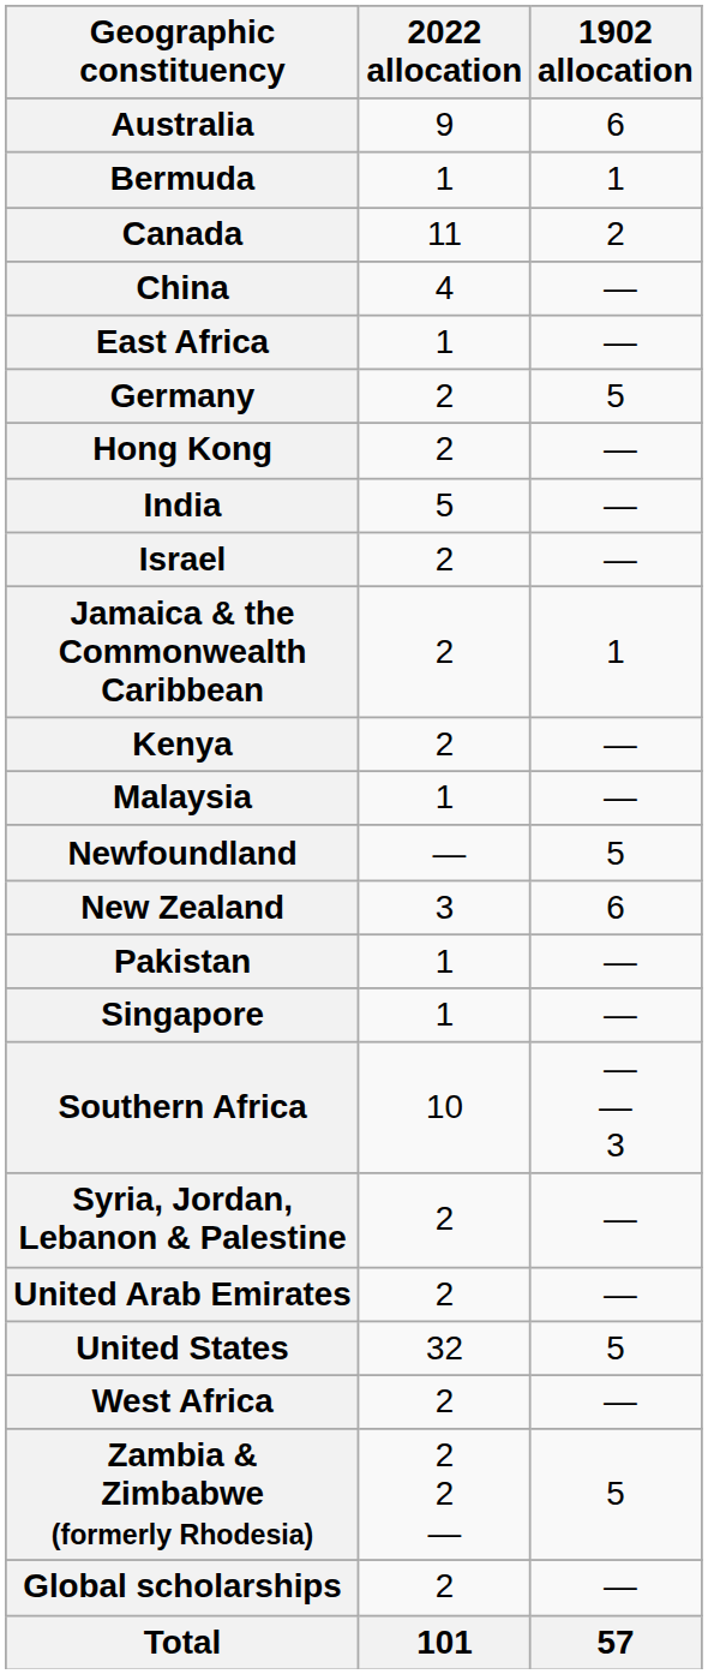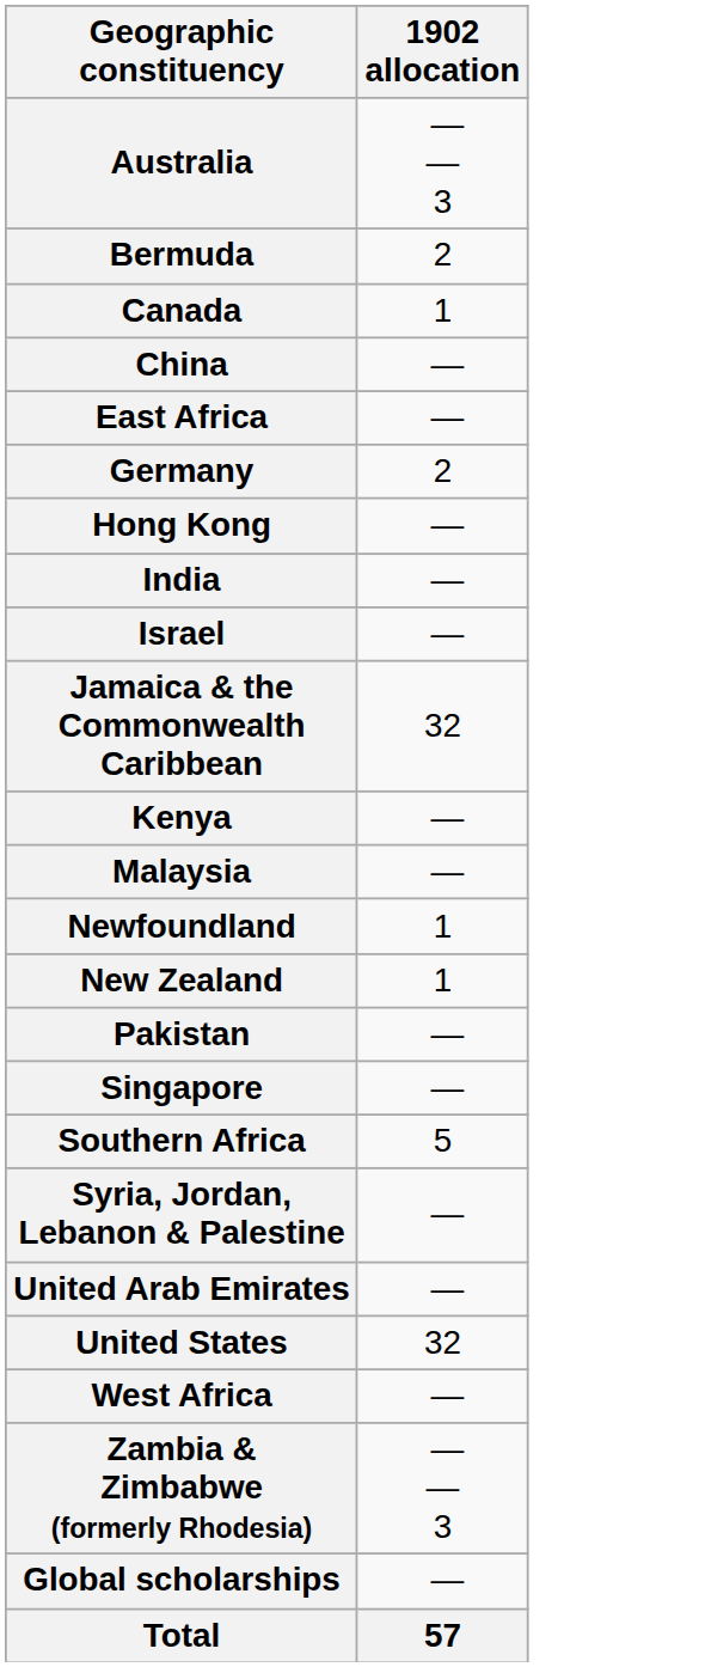- column: 2022 allocation | 9 | 1 | 11 | 4 | 1 | 2 | 2 | 5 | 2 | 2 | 2 | 1 | — | 3 | 1 | 1 | 10 | 2 | 2 | 32 | 2 | 2 2 — | 2 | 101
Australia | 1902 allocation: 6 -> — — 3
Bermuda | 1902 allocation: 1 -> 2
Canada | 1902 allocation: 2 -> 1
Germany | 1902 allocation: 5 -> 2
Jamaica & the Commonwealth Caribbean | 1902 allocation: 1 -> 32
Newfoundland | 1902 allocation: 5 -> 1
New Zealand | 1902 allocation: 6 -> 1
Southern Africa | 1902 allocation: — — 3 -> 5
United States | 1902 allocation: 5 -> 32
Zambia & Zimbabwe (formerly Rhodesia) | 1902 allocation: 5 -> — — 3
